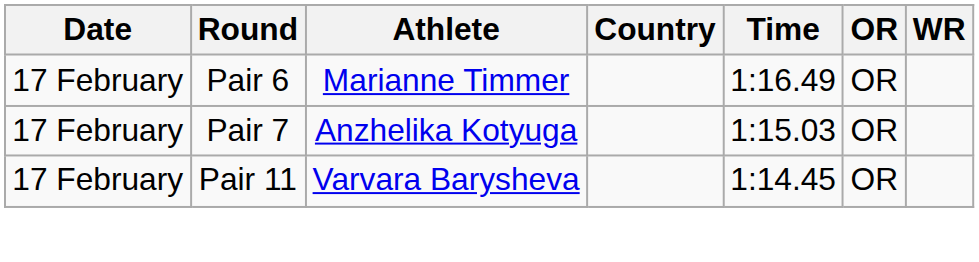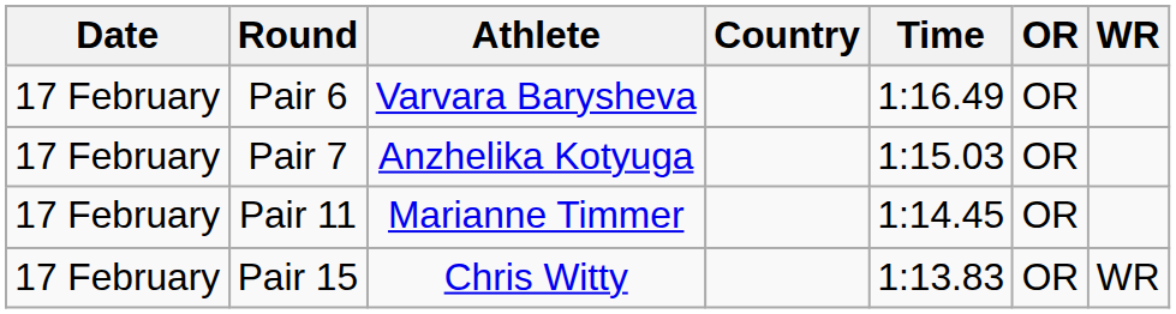Pair 6 | Athlete: Marianne Timmer -> Varvara Barysheva
Pair 11 | Athlete: Varvara Barysheva -> Marianne Timmer
+ row: 17 February | Pair 15 | Chris Witty | 1:13.83 | OR | WR
